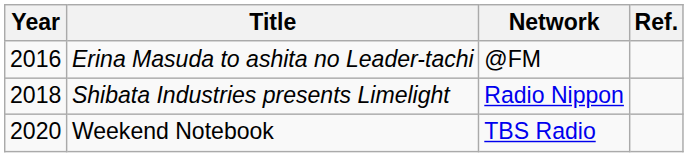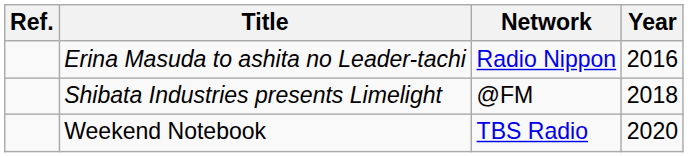columns swapped: Year <-> Ref.
Erina Masuda to ashita no Leader-tachi | Network: @FM -> Radio Nippon
Shibata Industries presents Limelight | Network: Radio Nippon -> @FM
